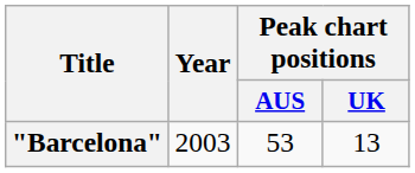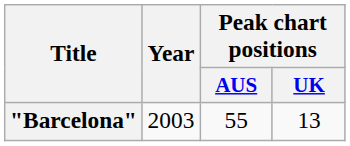"Barcelona" | Peak chart positions / AUS: 53 -> 55
